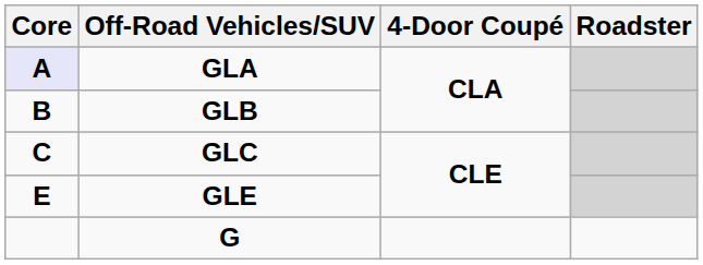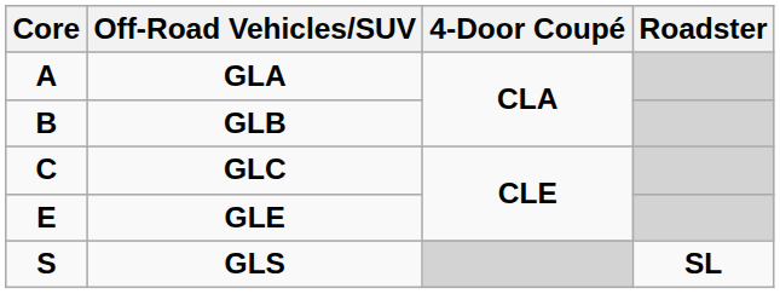GLA | Core: lavender background -> no background
+ row: S | GLS | SL
- row: G
